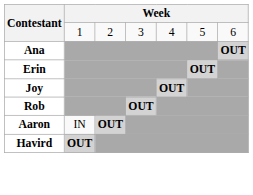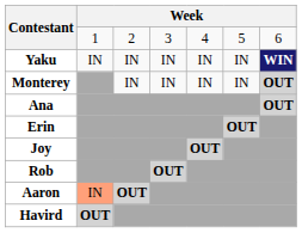+ row: Yaku | IN | IN | IN | IN | IN | WIN
+ row: Monterey | IN | IN | IN | IN | OUT
Aaron | column 2: no background -> lightsalmon background
